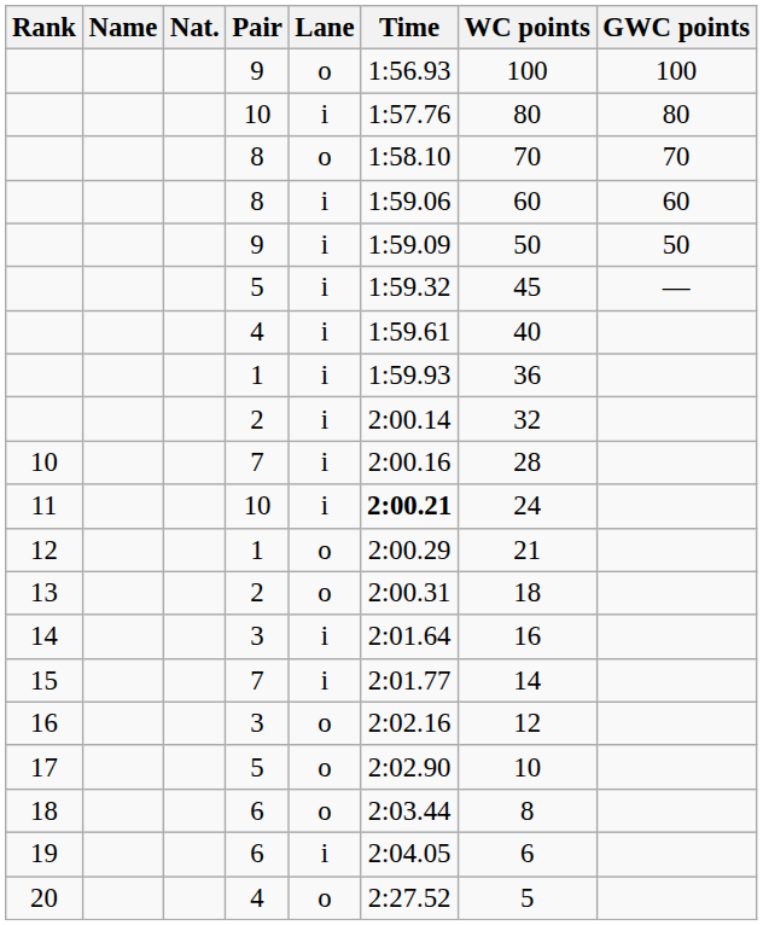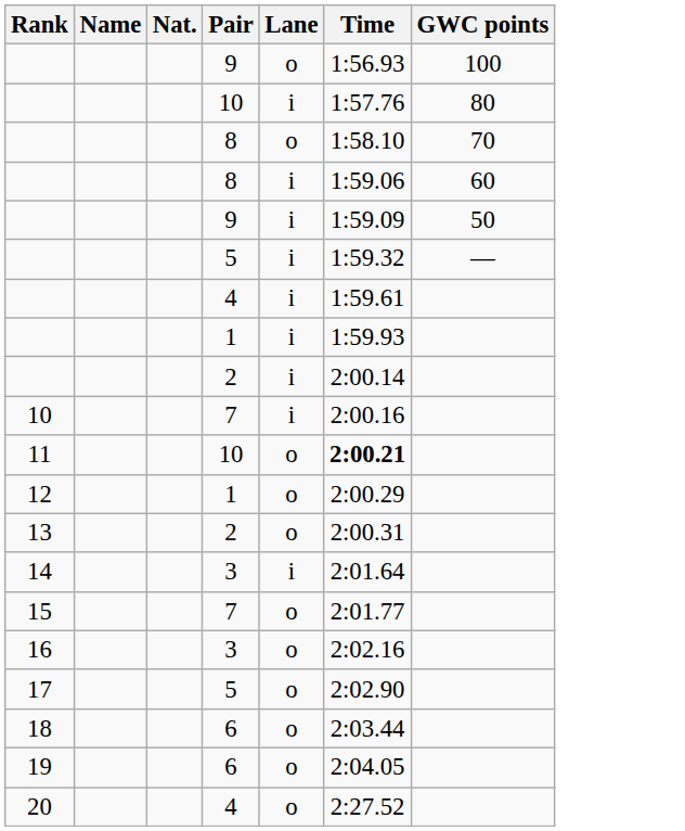- column: WC points | 100 | 80 | 70 | 60 | 50 | 45 | 40 | 36 | 32 | 28 | 24 | 21 | 18 | 16 | 14 | 12 | 10 | 8 | 6 | 5
11 | Lane: i -> o
15 | Lane: i -> o
19 | Lane: i -> o
